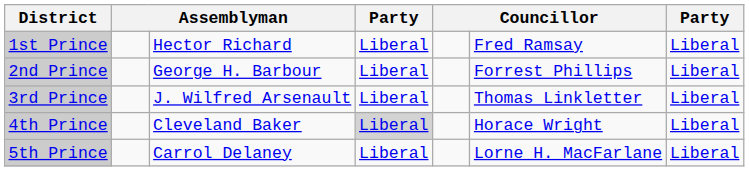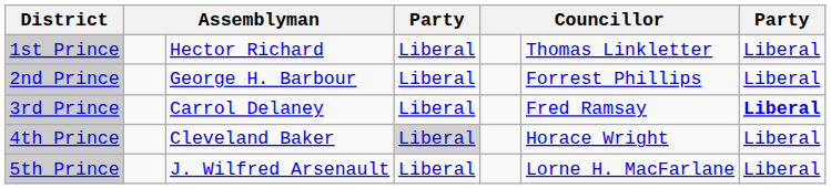1st Prince | column 6: Fred Ramsay -> Thomas Linkletter
3rd Prince | column 3: J. Wilfred Arsenault -> Carrol Delaney
3rd Prince | column 6: Thomas Linkletter -> Fred Ramsay
3rd Prince | column 7: normal -> bold
5th Prince | column 3: Carrol Delaney -> J. Wilfred Arsenault
